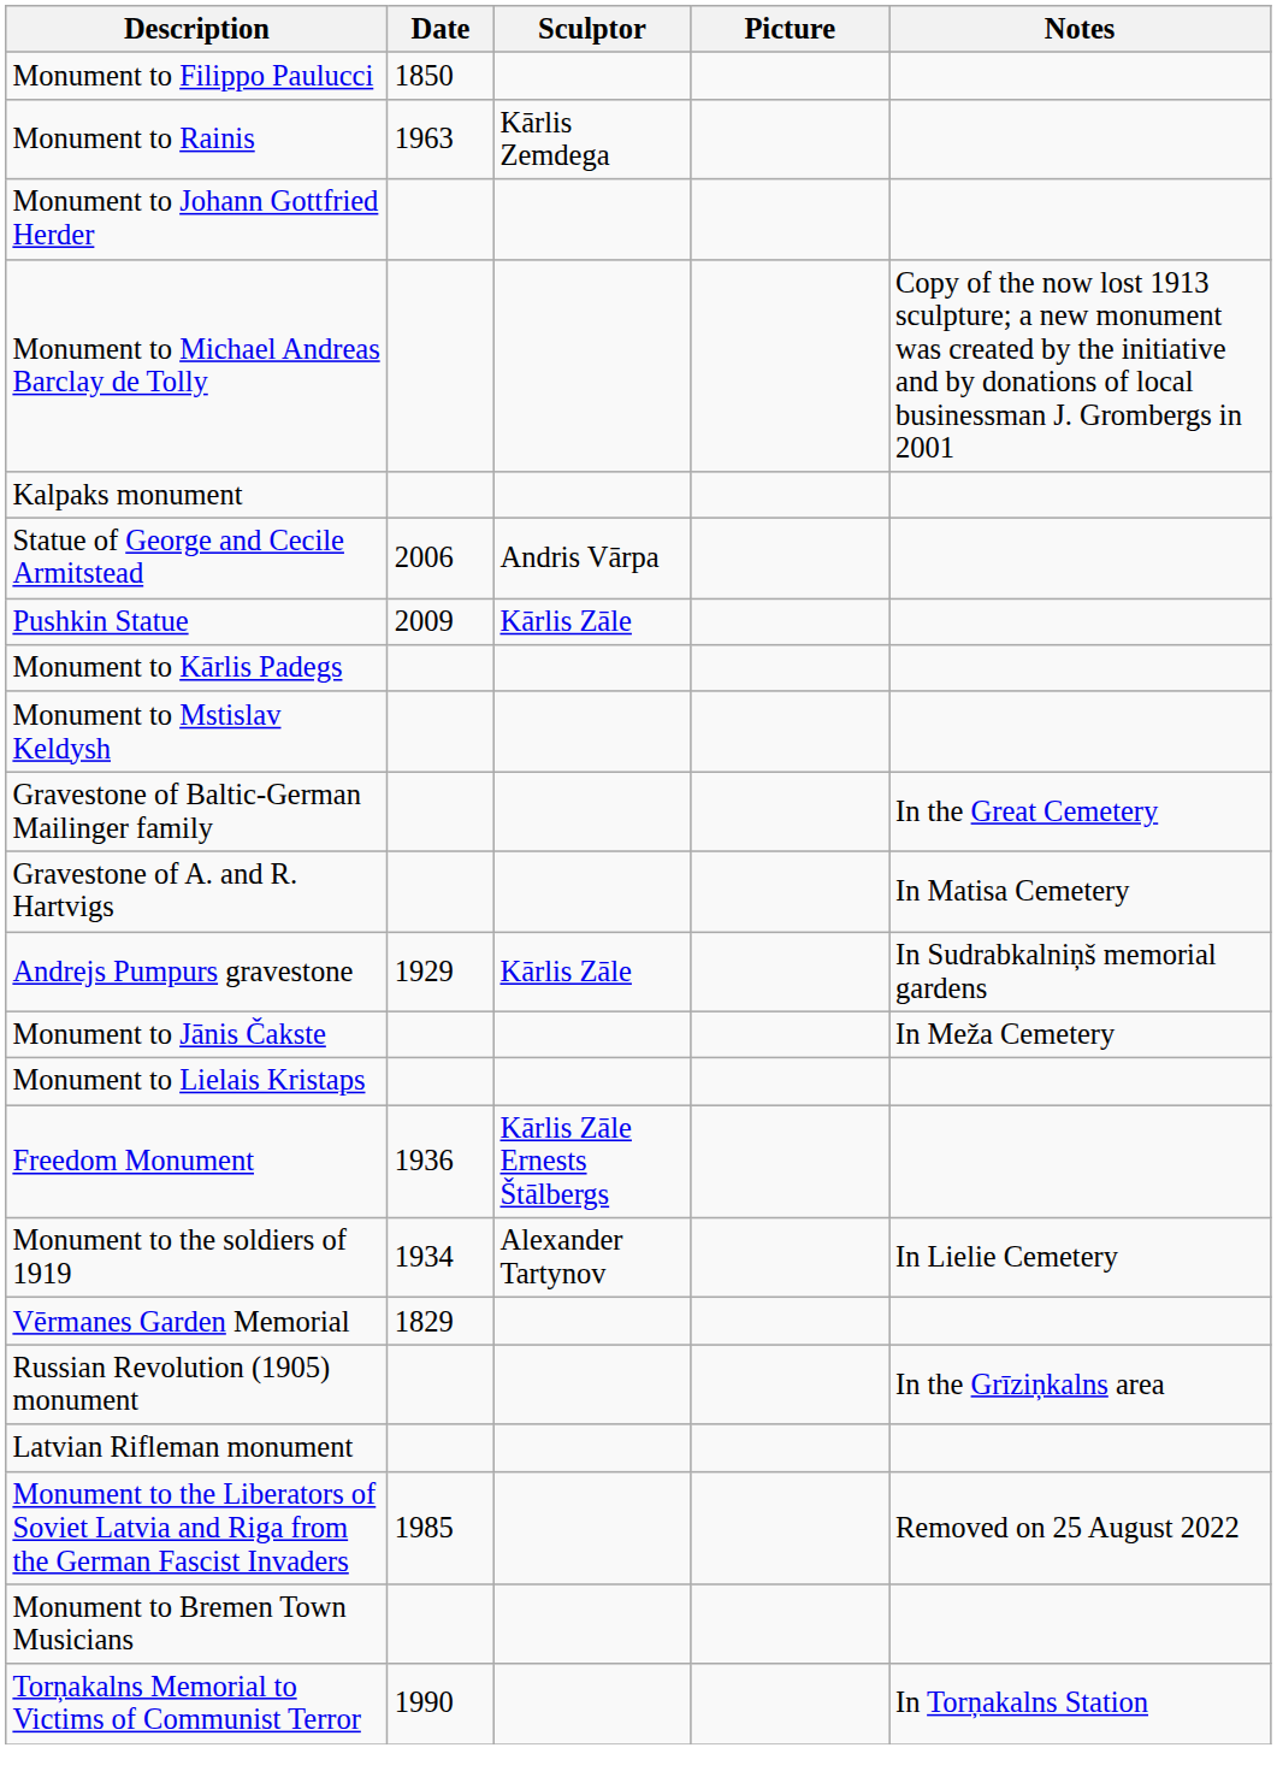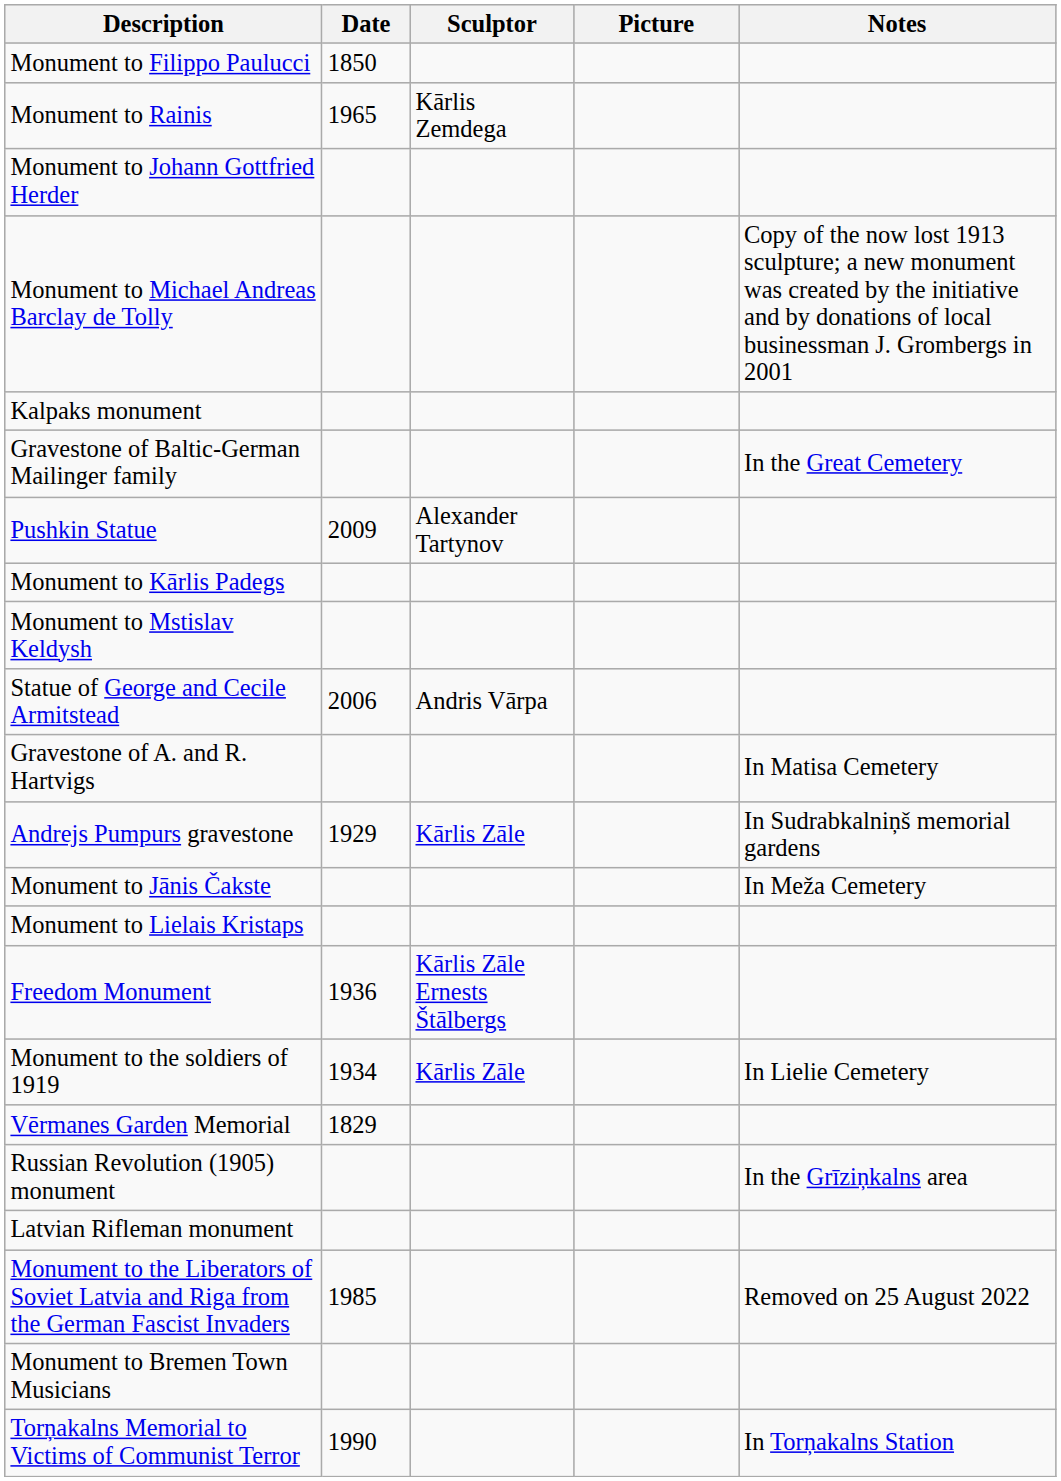Monument to Rainis | Date: 1963 -> 1965
rows swapped: Statue of George and Cecile Armitstead <-> Gravestone of Baltic-German Mailinger family
Pushkin Statue | Sculptor: Kārlis Zāle -> Alexander Tartynov
Monument to the soldiers of 1919 | Sculptor: Alexander Tartynov -> Kārlis Zāle
